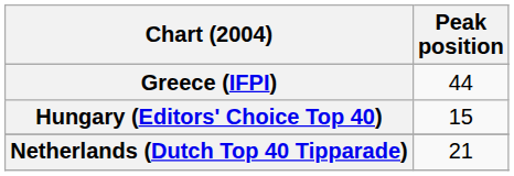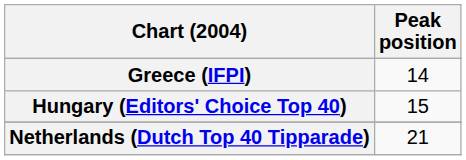Greece (IFPI) | Peak position: 44 -> 14
